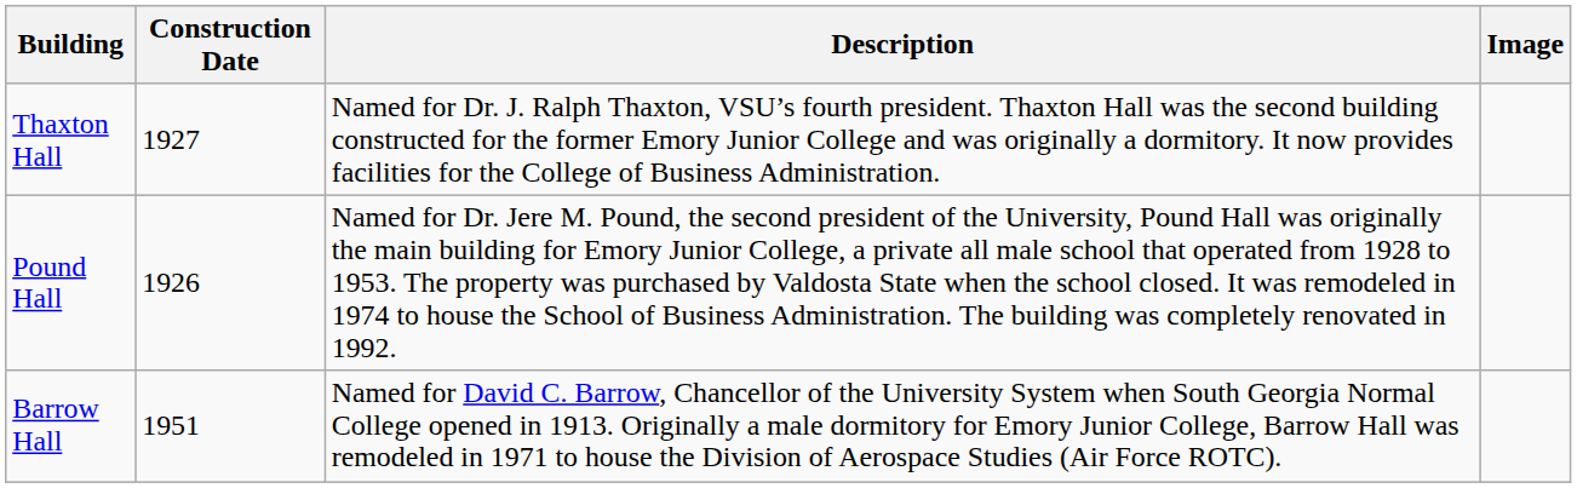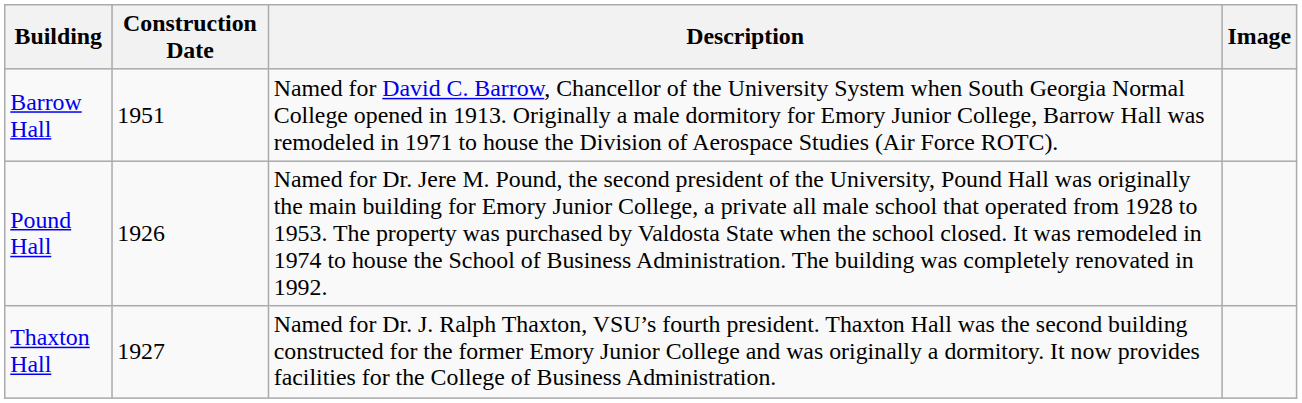rows swapped: Barrow Hall <-> Thaxton Hall
